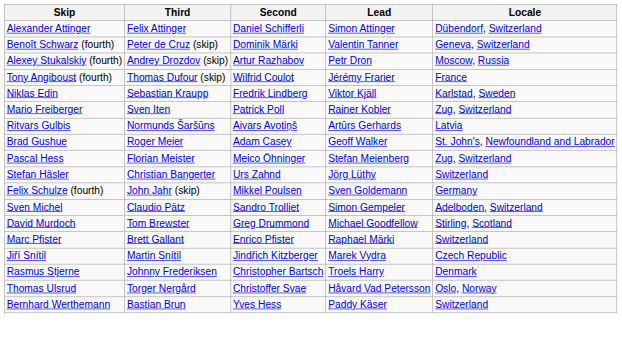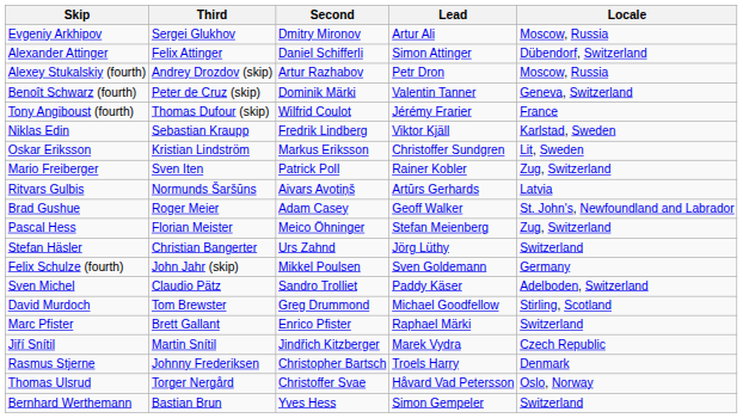+ row: Evgeniy Arkhipov | Sergei Glukhov | Dmitry Mironov | Artur Ali | Moscow, Russia
rows swapped: Benoît Schwarz (fourth) <-> Alexey Stukalskiy (fourth)
+ row: Oskar Eriksson | Kristian Lindström | Markus Eriksson | Christoffer Sundgren | Lit, Sweden
Sven Michel | Lead: Simon Gempeler -> Paddy Käser
Bernhard Werthemann | Lead: Paddy Käser -> Simon Gempeler
